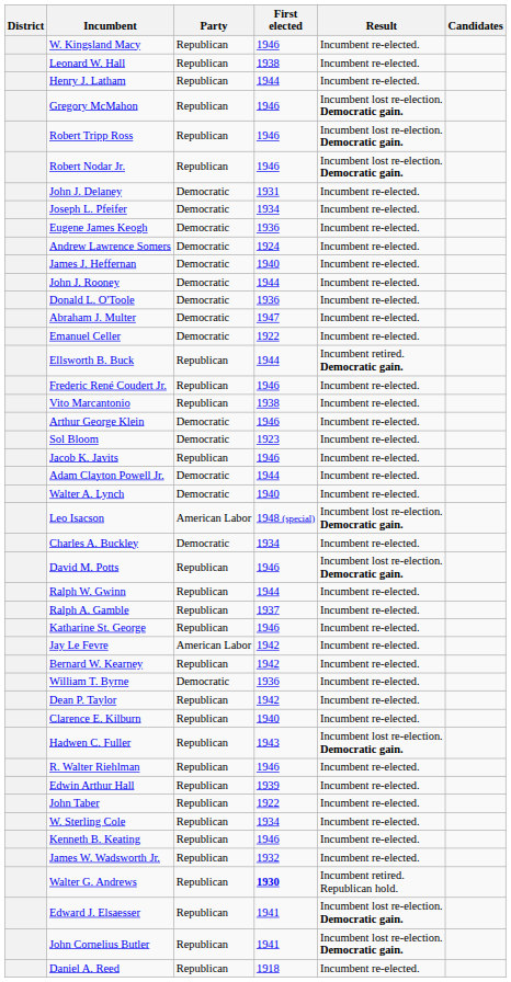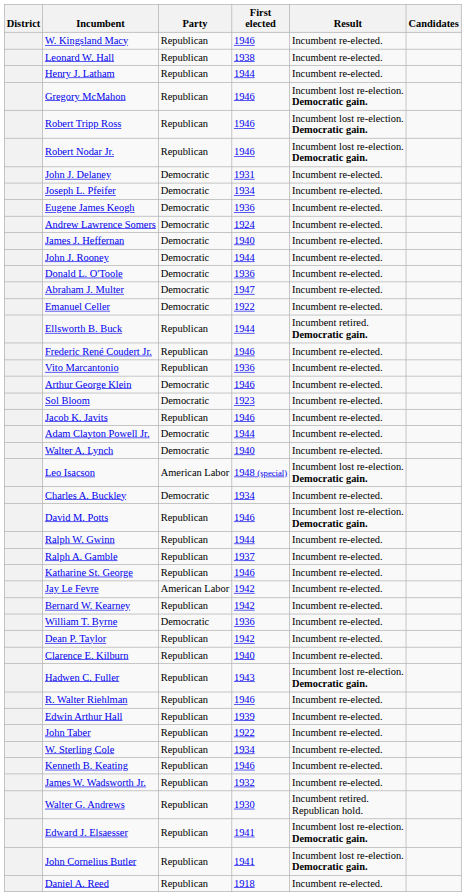Vito Marcantonio | First elected: 1938 -> 1936
Walter G. Andrews | First elected: bold -> normal
